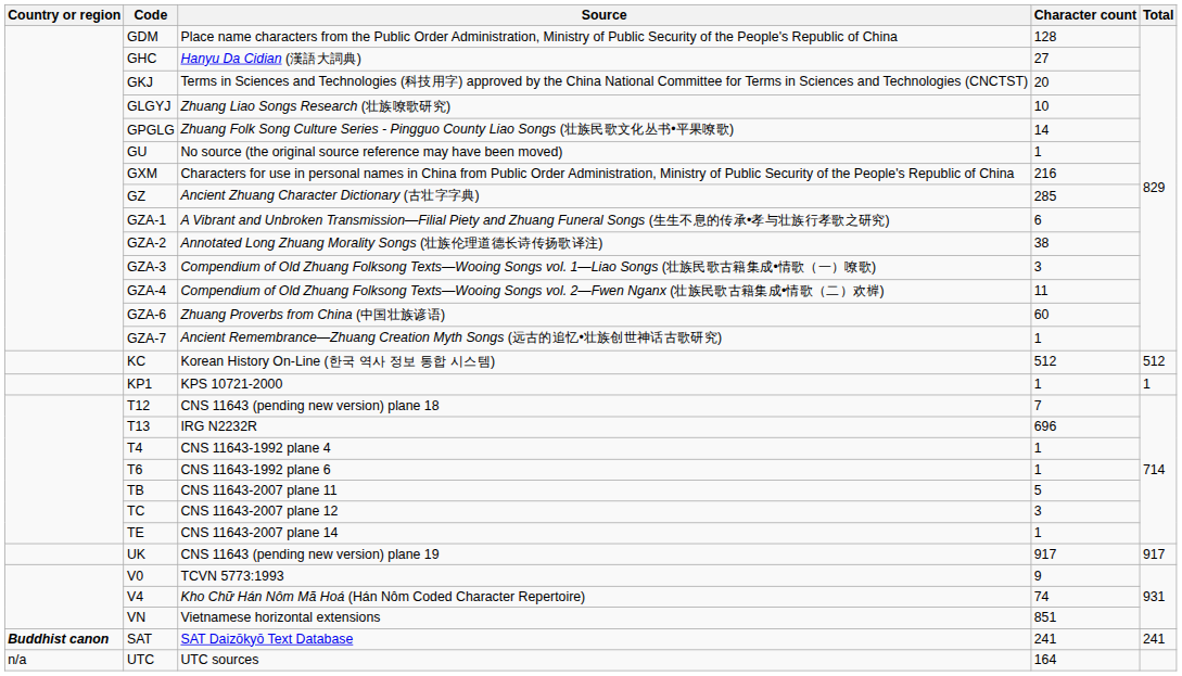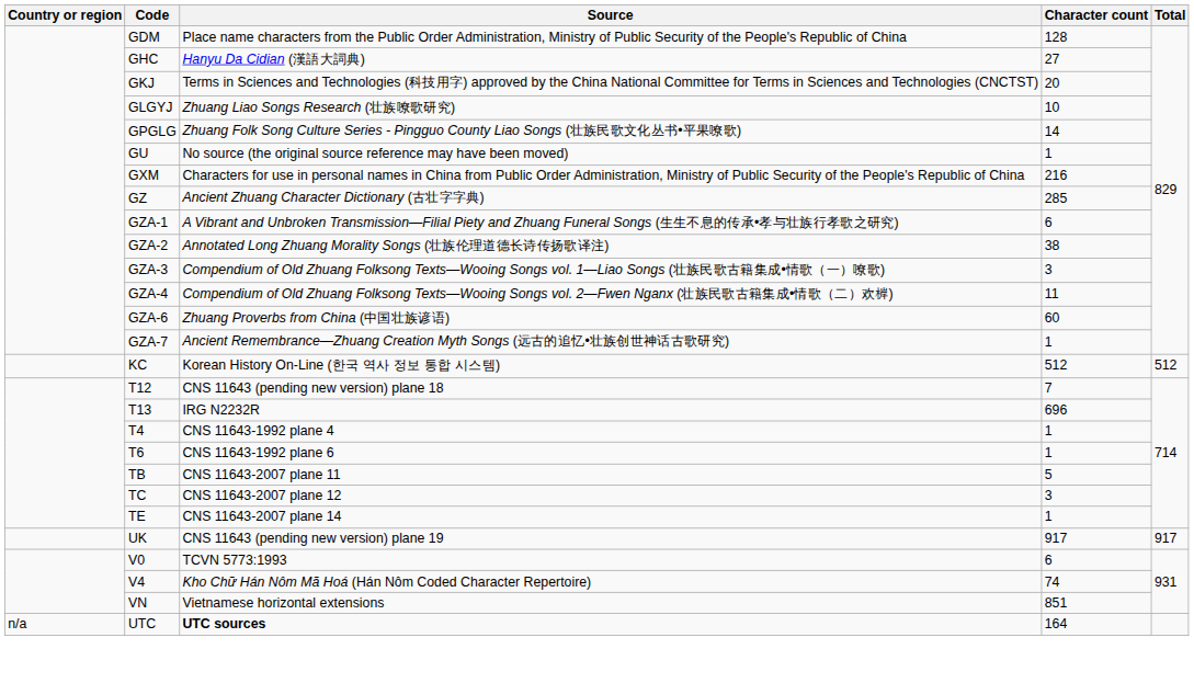- row: KP1 | KPS 10721-2000 | 1 | 1
V0 | Character count: 9 -> 6
- row: Buddhist canon | SAT | SAT Daizōkyō Text Database | 241 | 241
UTC | Source: normal -> bold
